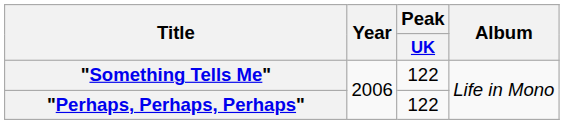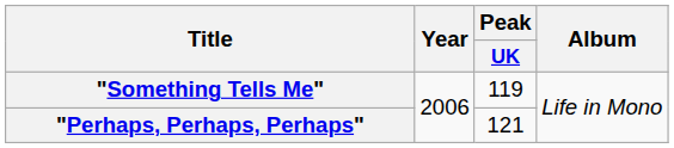"Something Tells Me" | Peak / UK: 122 -> 119
"Perhaps, Perhaps, Perhaps" | Peak / UK: 122 -> 121
